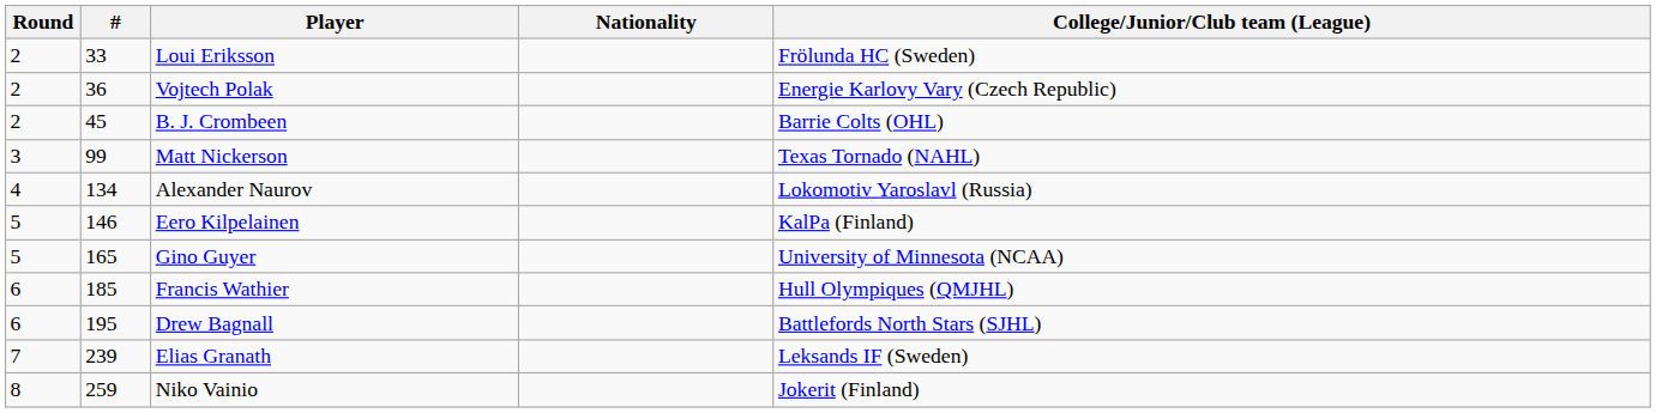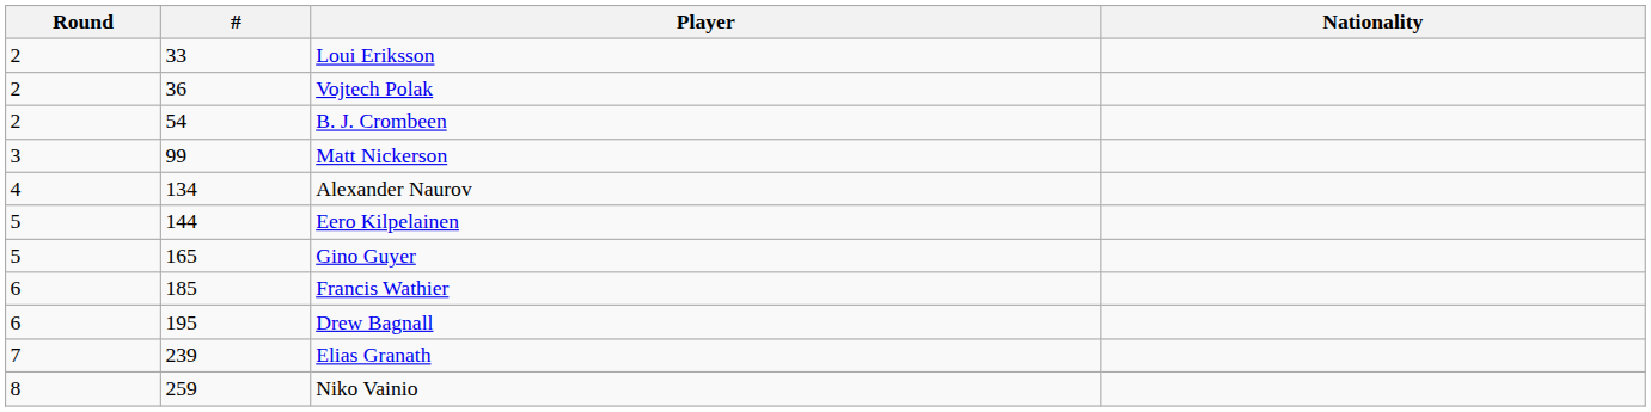- column: College/Junior/Club team (League) | Frölunda HC (Sweden) | Energie Karlovy Vary (Czech Republic) | Barrie Colts (OHL) | Texas Tornado (NAHL) | Lokomotiv Yaroslavl (Russia) | KalPa (Finland) | University of Minnesota (NCAA) | Hull Olympiques (QMJHL) | Battlefords North Stars (SJHL) | Leksands IF (Sweden) | Jokerit (Finland)
B. J. Crombeen | #: 45 -> 54
Eero Kilpelainen | #: 146 -> 144
